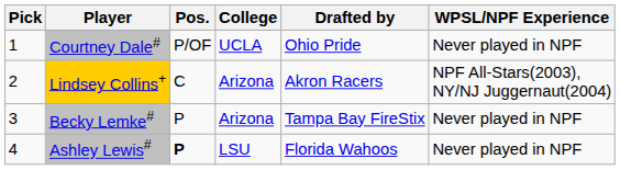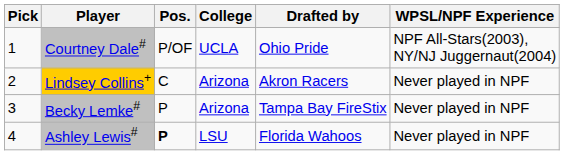Courtney Dale# | WPSL/NPF Experience: Never played in NPF -> NPF All-Stars(2003), NY/NJ Juggernaut(2004)
Lindsey Collins+ | WPSL/NPF Experience: NPF All-Stars(2003), NY/NJ Juggernaut(2004) -> Never played in NPF
